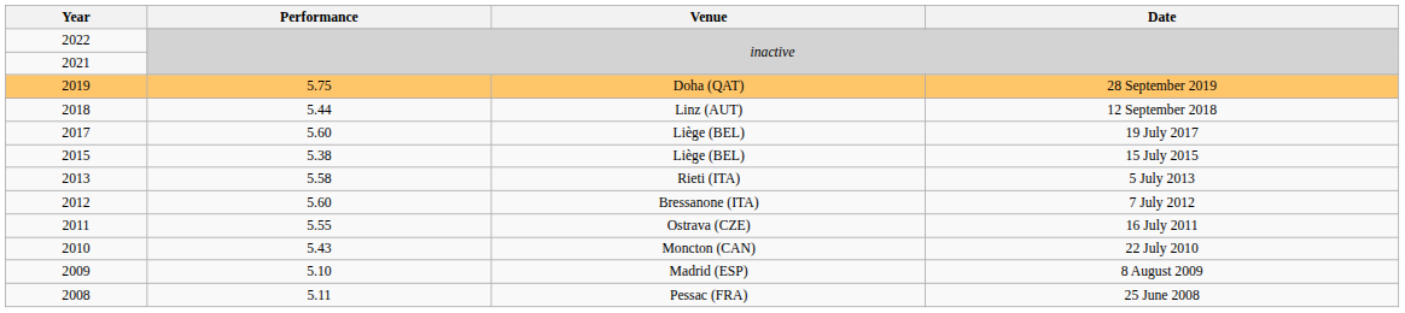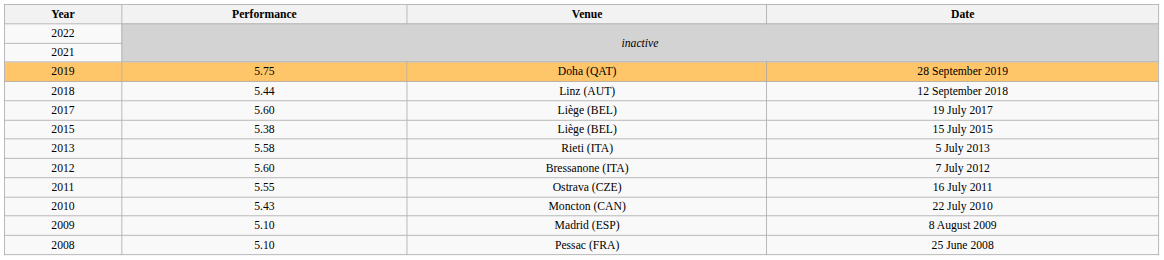25 June 2008 | Performance: 5.11 -> 5.10
